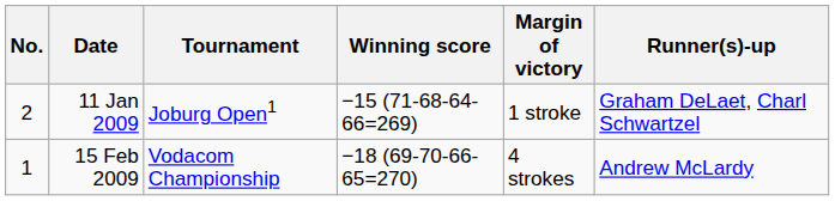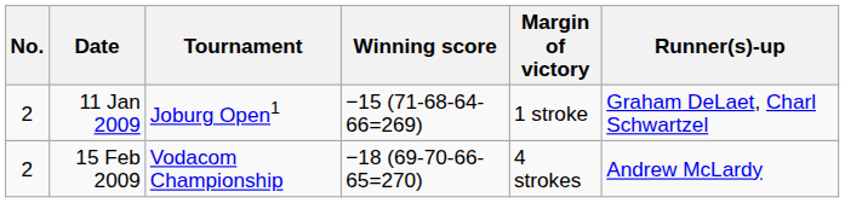15 Feb 2009 | No.: 1 -> 2
